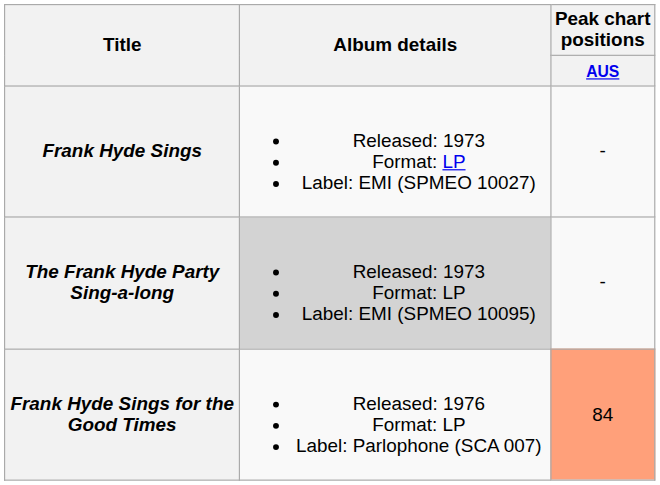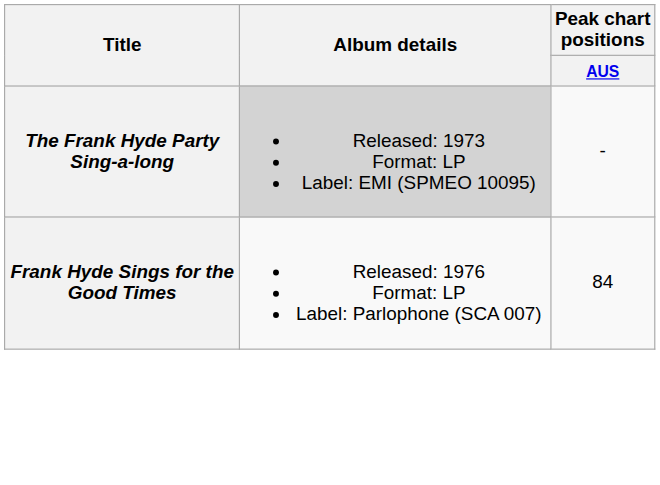- row: Frank Hyde Sings | Released: 1973 Format: LP Label: EMI (SPMEO 10027) | -
Frank Hyde Sings for the Good Times | Peak chart positions / AUS: lightsalmon background -> no background
